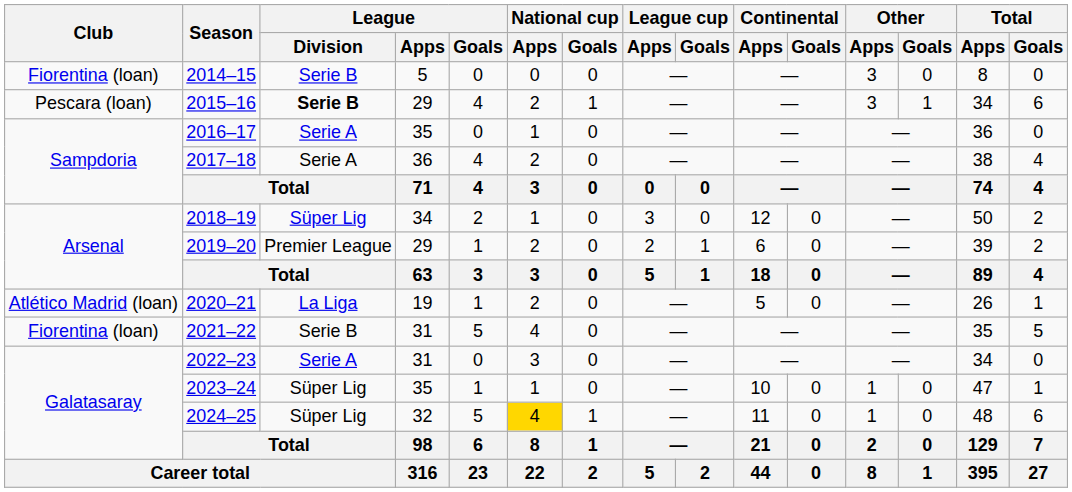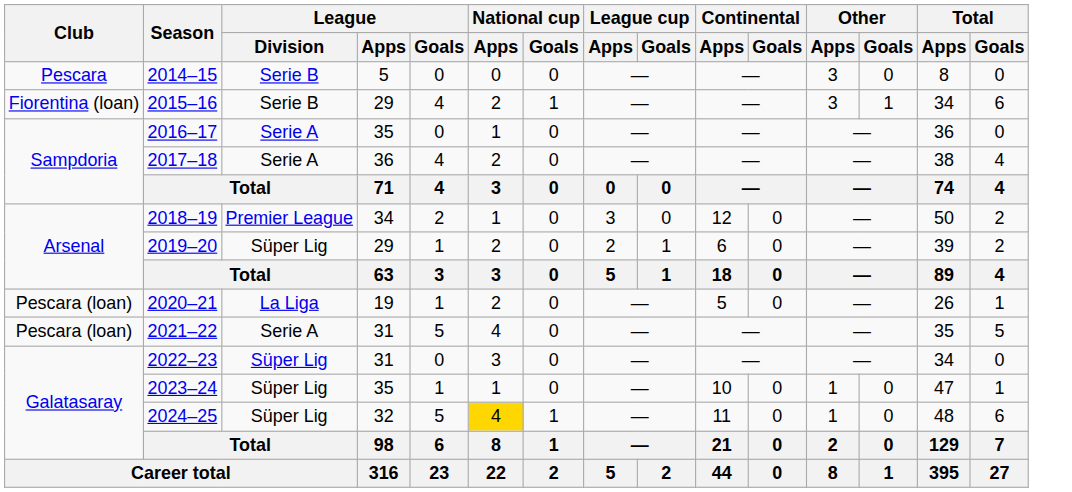2014–15 | Club: Fiorentina (loan) -> Pescara
2015–16 | Club: Pescara (loan) -> Fiorentina (loan)
2015–16 | League / Division: bold -> normal
2018–19 | League / Division: Süper Lig -> Premier League
2019–20 | League / Division: Premier League -> Süper Lig
2020–21 | Club: Atlético Madrid (loan) -> Pescara (loan)
2021–22 | Club: Fiorentina (loan) -> Pescara (loan)
2021–22 | League / Division: Serie B -> Serie A
2022–23 | League / Division: Serie A -> Süper Lig
